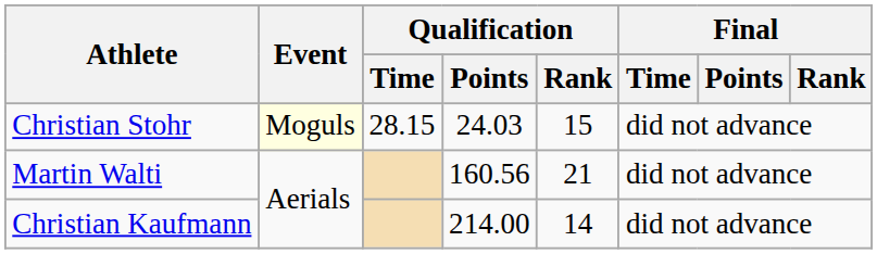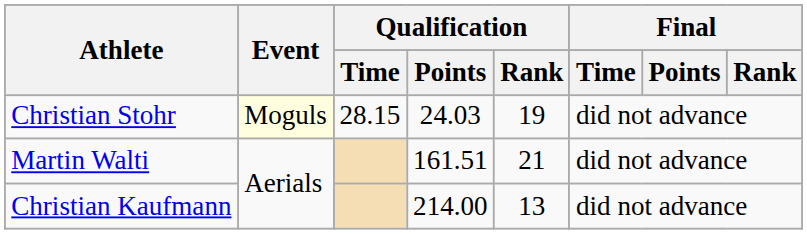Christian Stohr | Qualification / Rank: 15 -> 19
Martin Walti | Qualification / Points: 160.56 -> 161.51
Christian Kaufmann | Qualification / Rank: 14 -> 13
